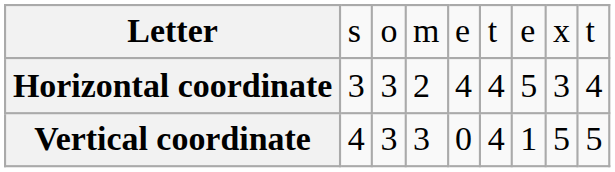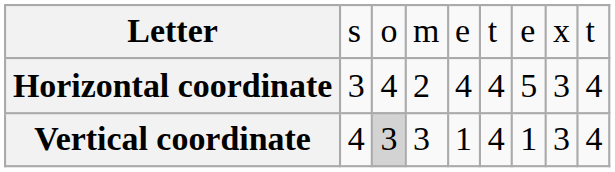Horizontal coordinate | column 3: 3 -> 4
Vertical coordinate | column 3: no background -> lightgrey background
Vertical coordinate | column 5: 0 -> 1
Vertical coordinate | column 8: 5 -> 3
Vertical coordinate | column 9: 5 -> 4
